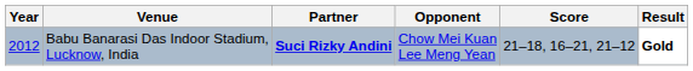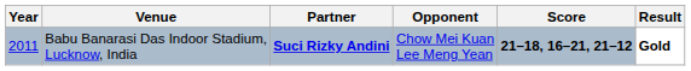Babu Banarasi Das Indoor Stadium, Lucknow, India | Year: 2012 -> 2011
Babu Banarasi Das Indoor Stadium, Lucknow, India | Score: normal -> bold
